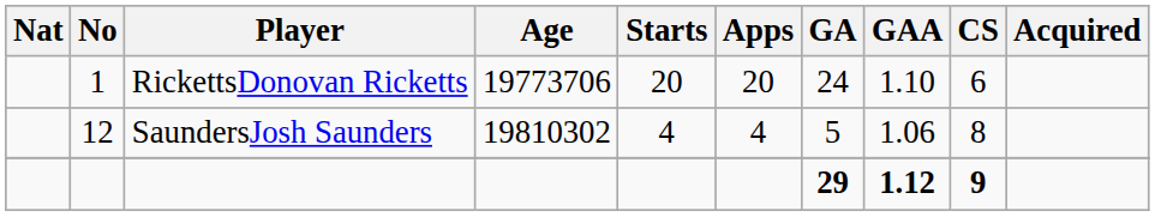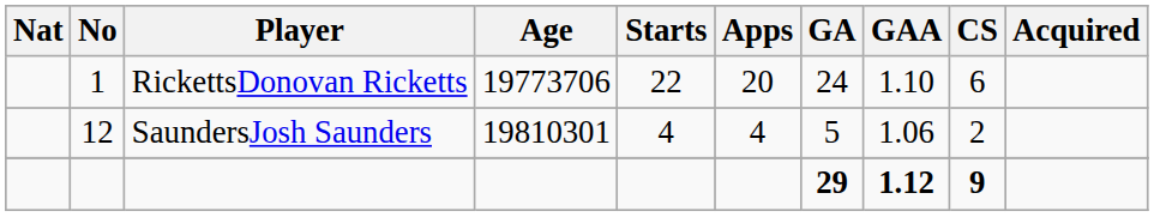RickettsDonovan Ricketts | Starts: 20 -> 22
SaundersJosh Saunders | Age: 19810302 -> 19810301
SaundersJosh Saunders | CS: 8 -> 2
